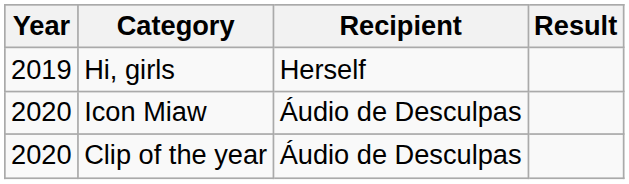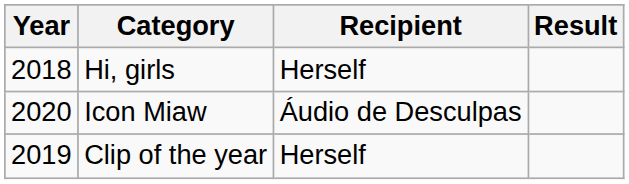Hi, girls | Year: 2019 -> 2018
Clip of the year | Year: 2020 -> 2019
Clip of the year | Recipient: Áudio de Desculpas -> Herself
